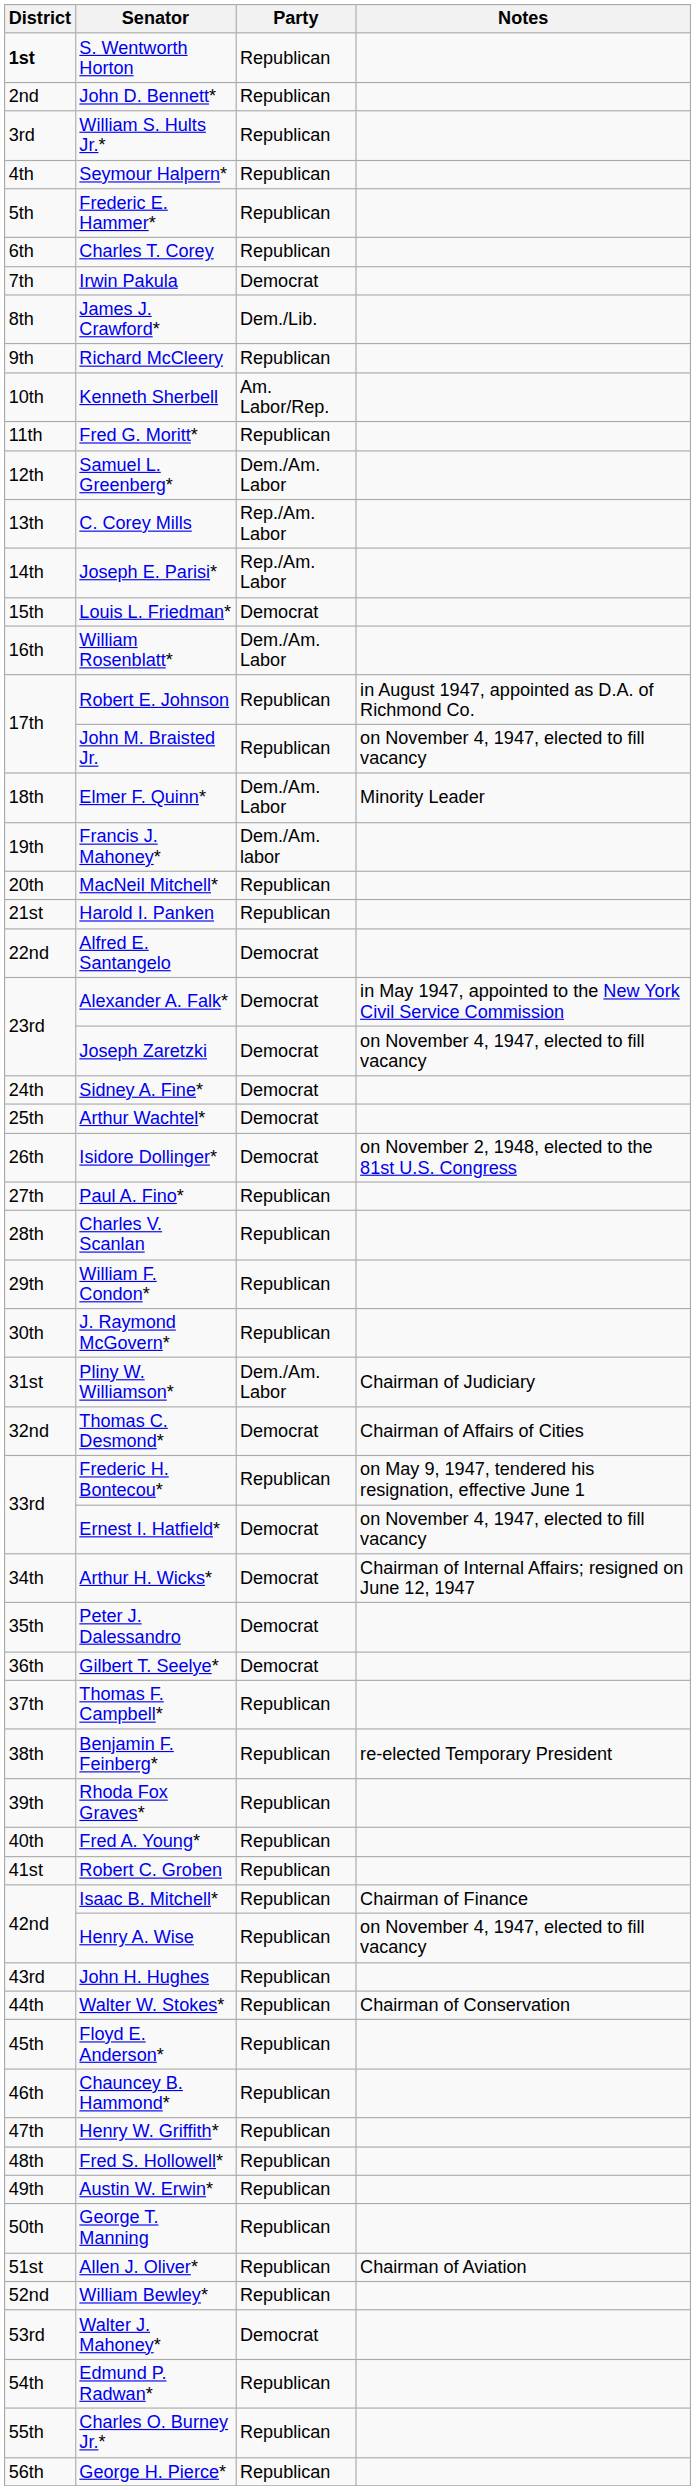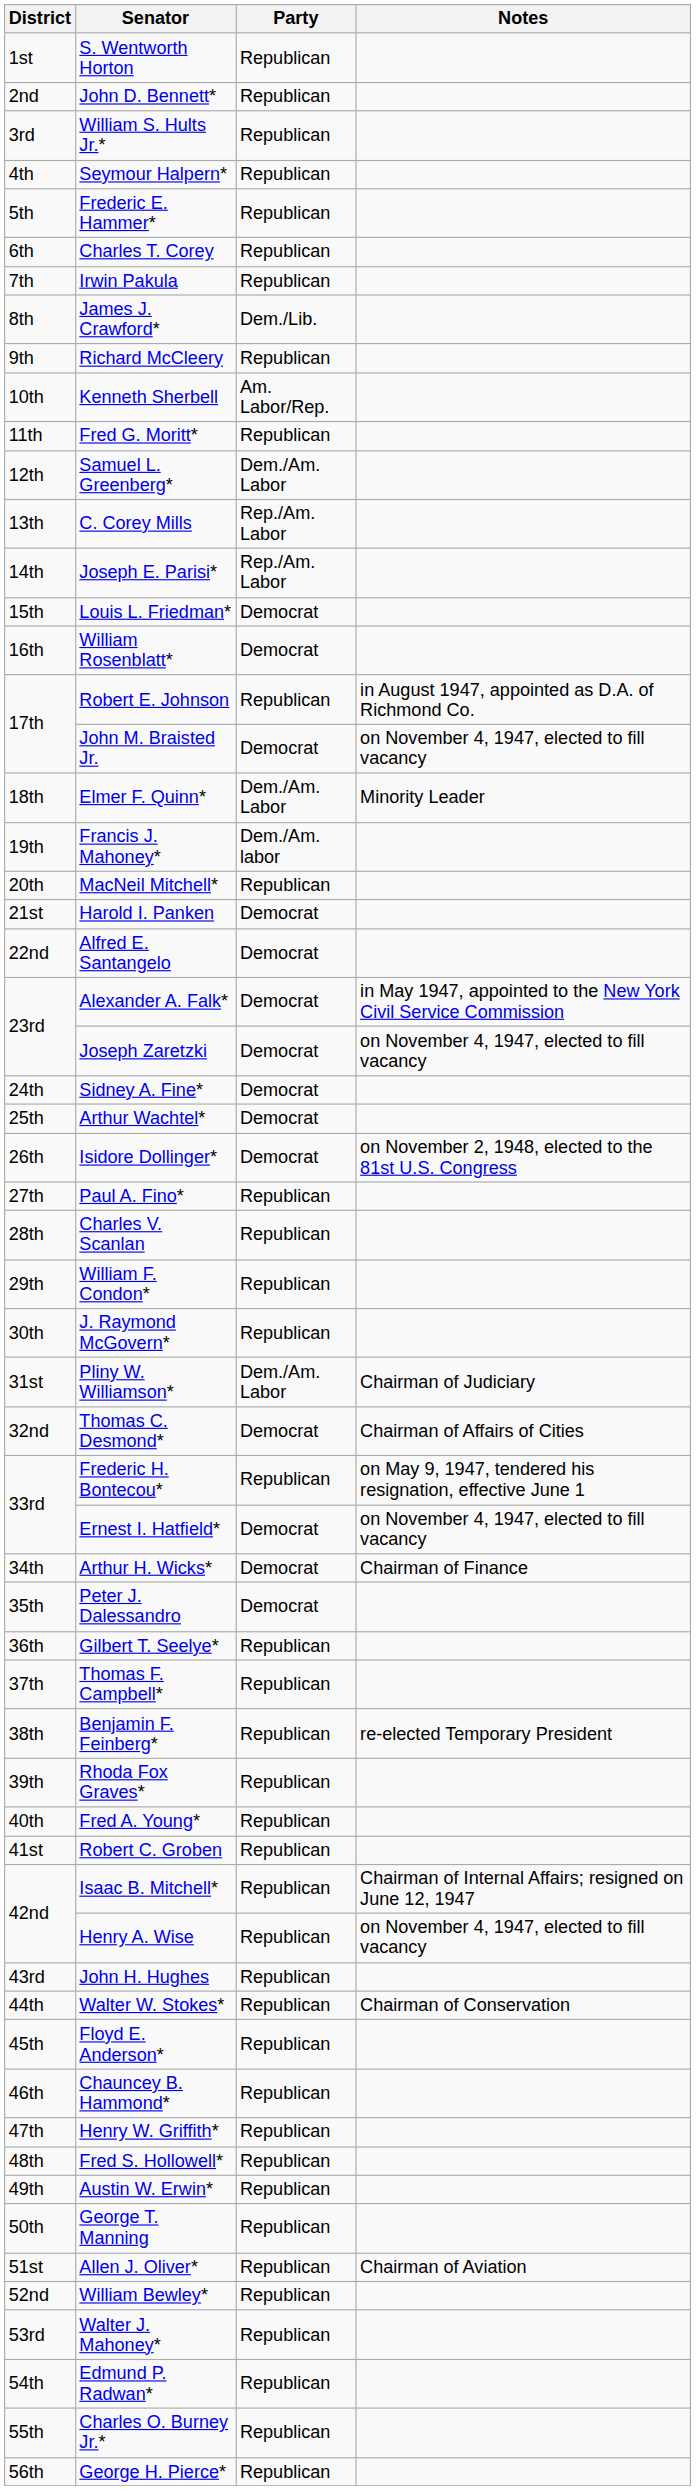S. Wentworth Horton | District: bold -> normal
Irwin Pakula | Party: Democrat -> Republican
William Rosenblatt* | Party: Dem./Am. Labor -> Democrat
John M. Braisted Jr. | Party: Republican -> Democrat
Harold I. Panken | Party: Republican -> Democrat
Arthur H. Wicks* | Notes: Chairman of Internal Affairs; resigned on June 12, 1947 -> Chairman of Finance
Gilbert T. Seelye* | Party: Democrat -> Republican
Isaac B. Mitchell* | Notes: Chairman of Finance -> Chairman of Internal Affairs; resigned on June 12, 1947
Walter J. Mahoney* | Party: Democrat -> Republican
